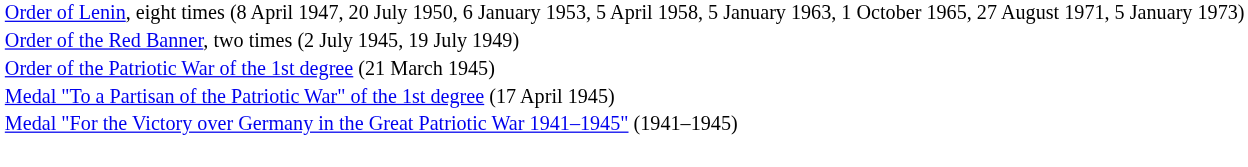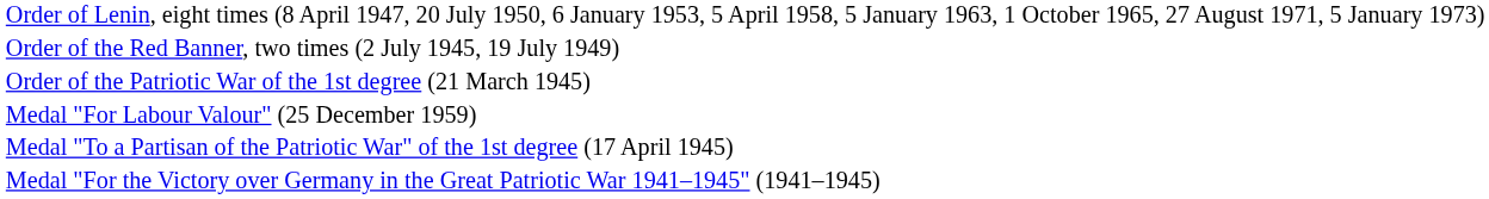+ row: Medal "For Labour Valour" (25 December 1959)
